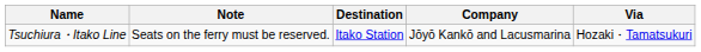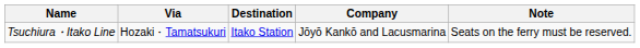columns swapped: Via <-> Note
